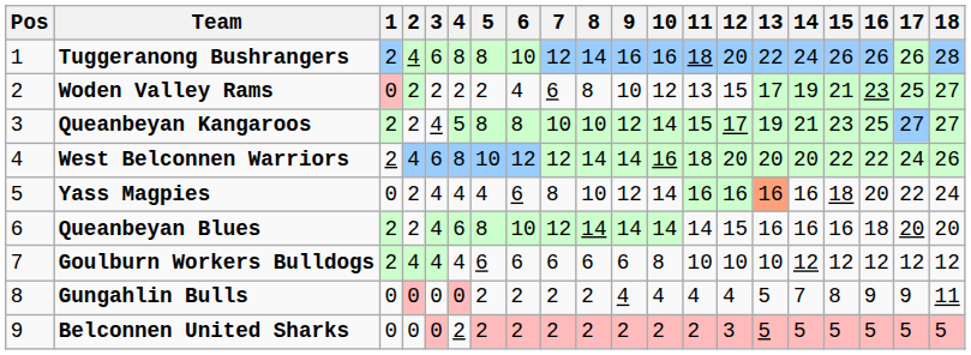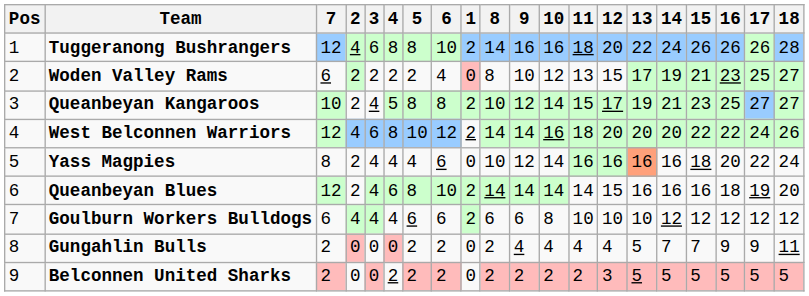columns swapped: 1 <-> 7
Queanbeyan Blues | 17: 20 -> 19
Gungahlin Bulls | 15: 8 -> 7
